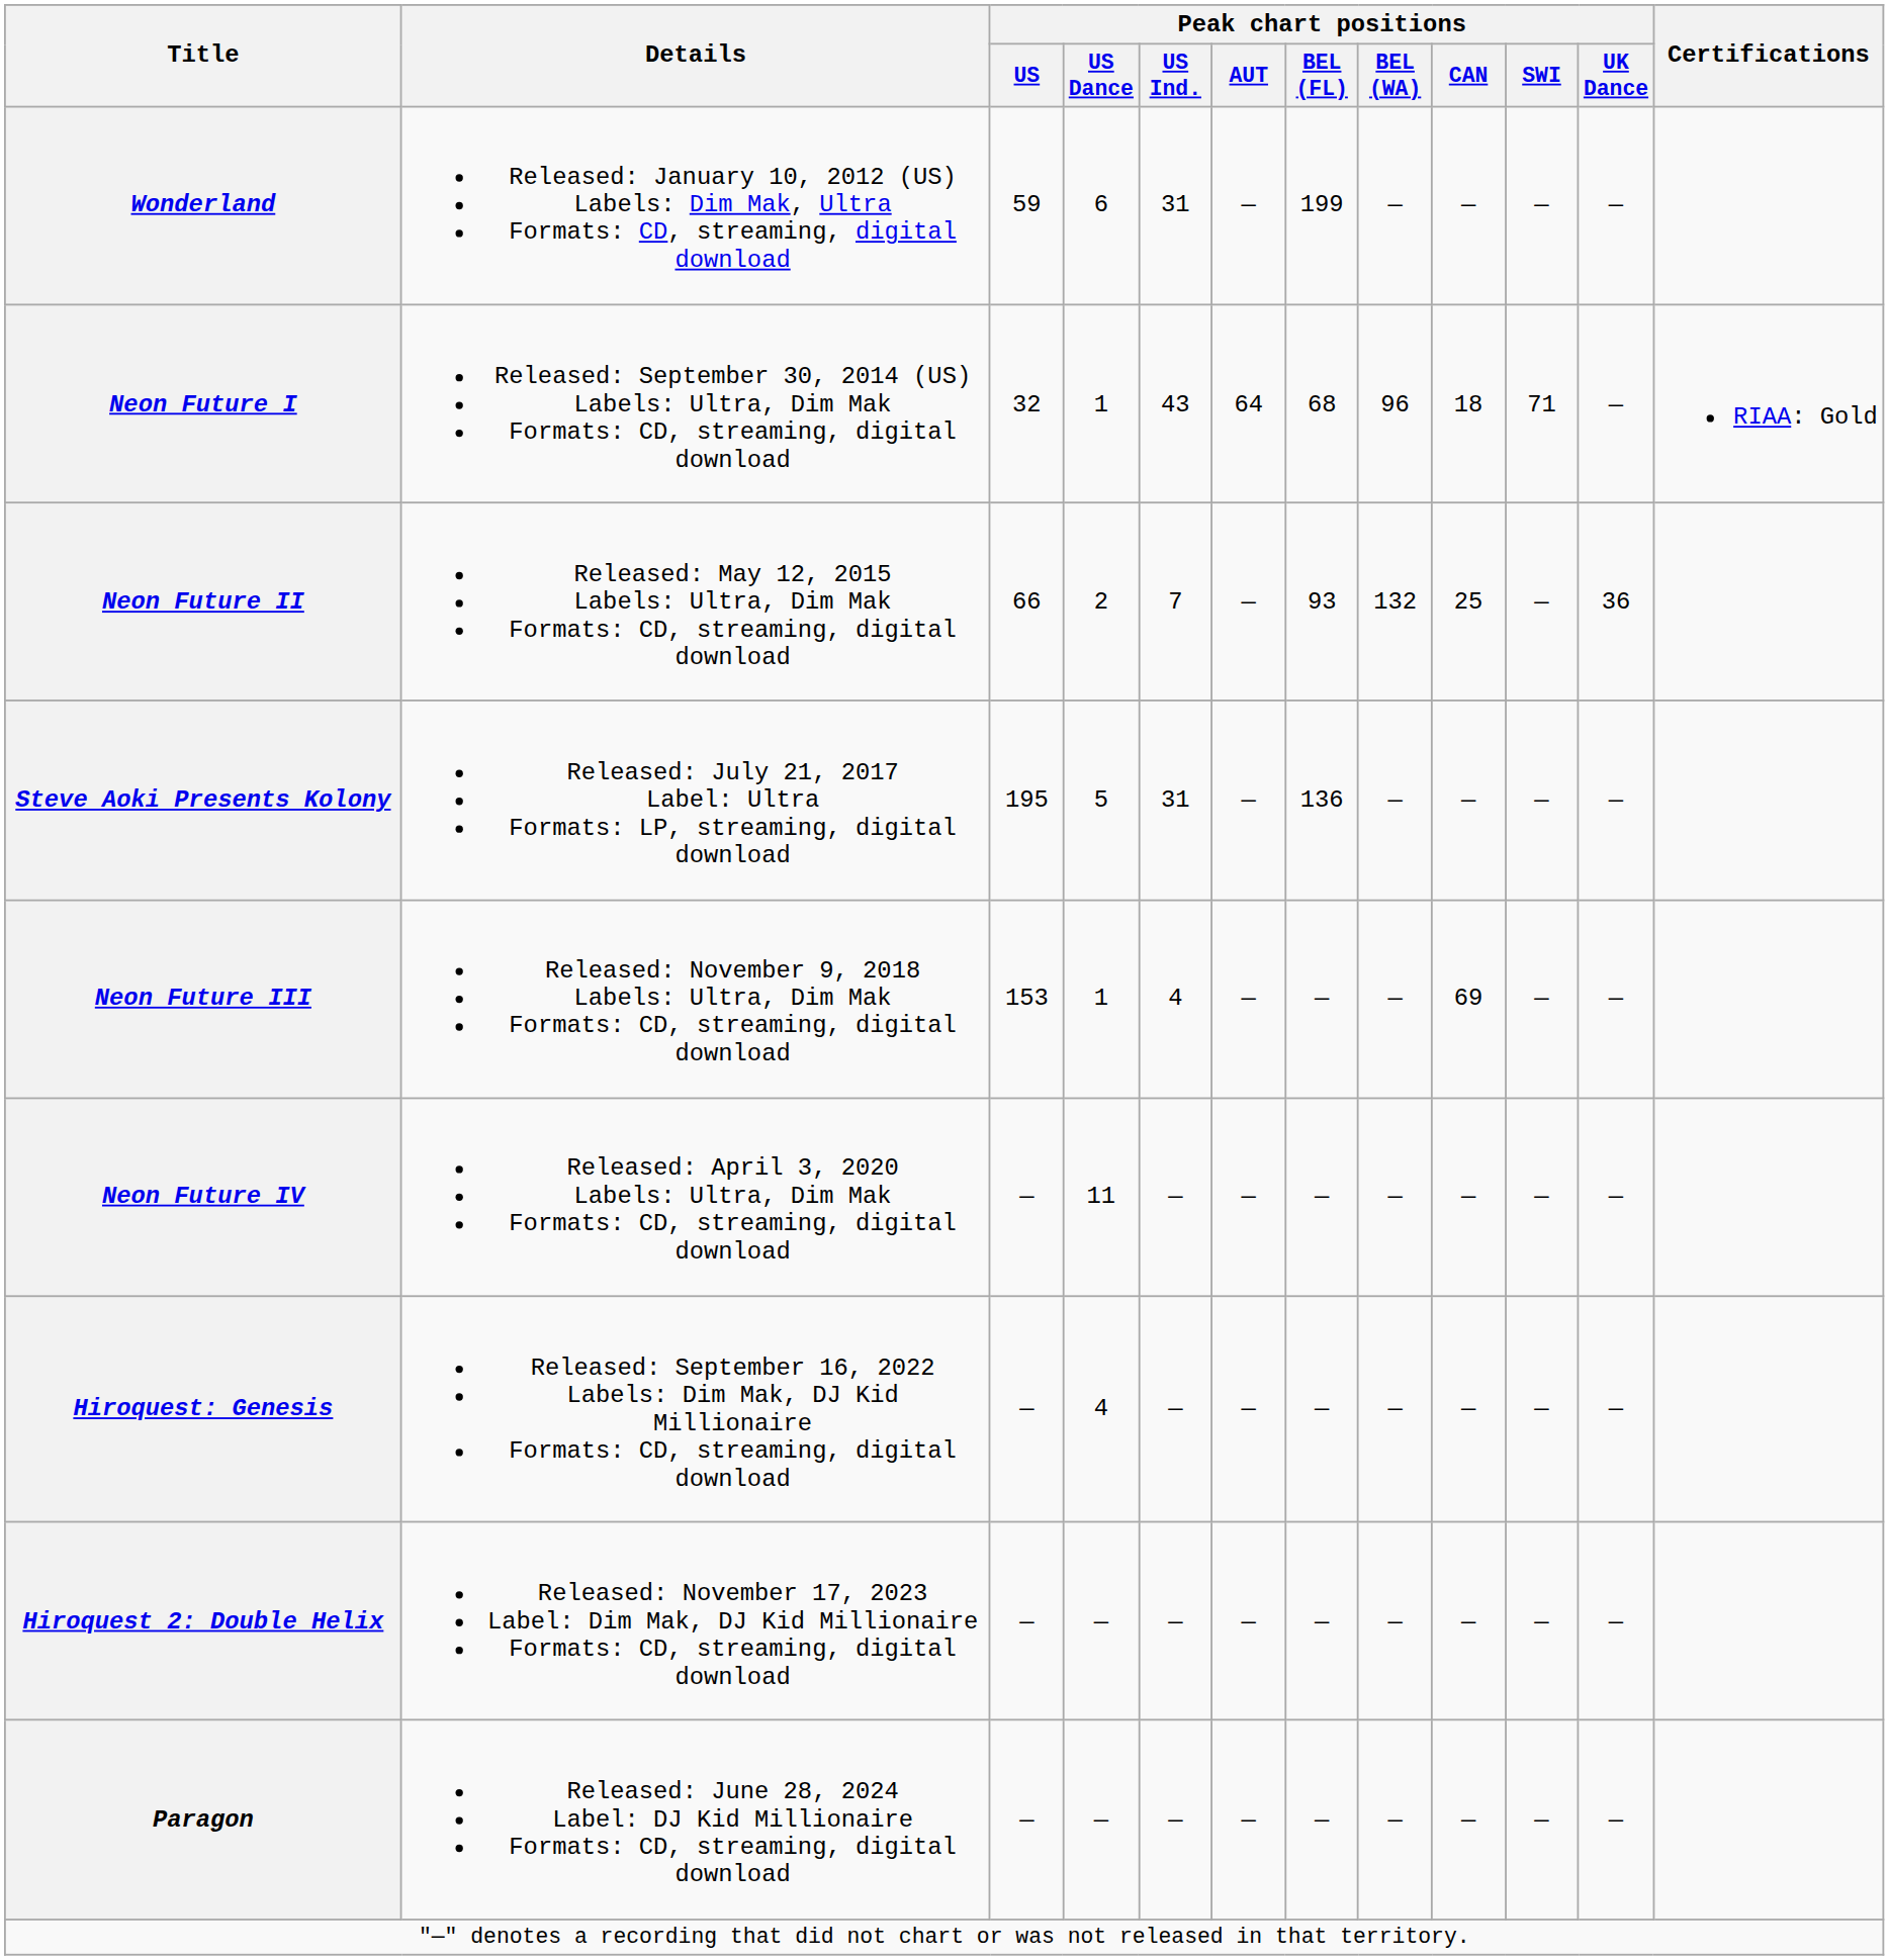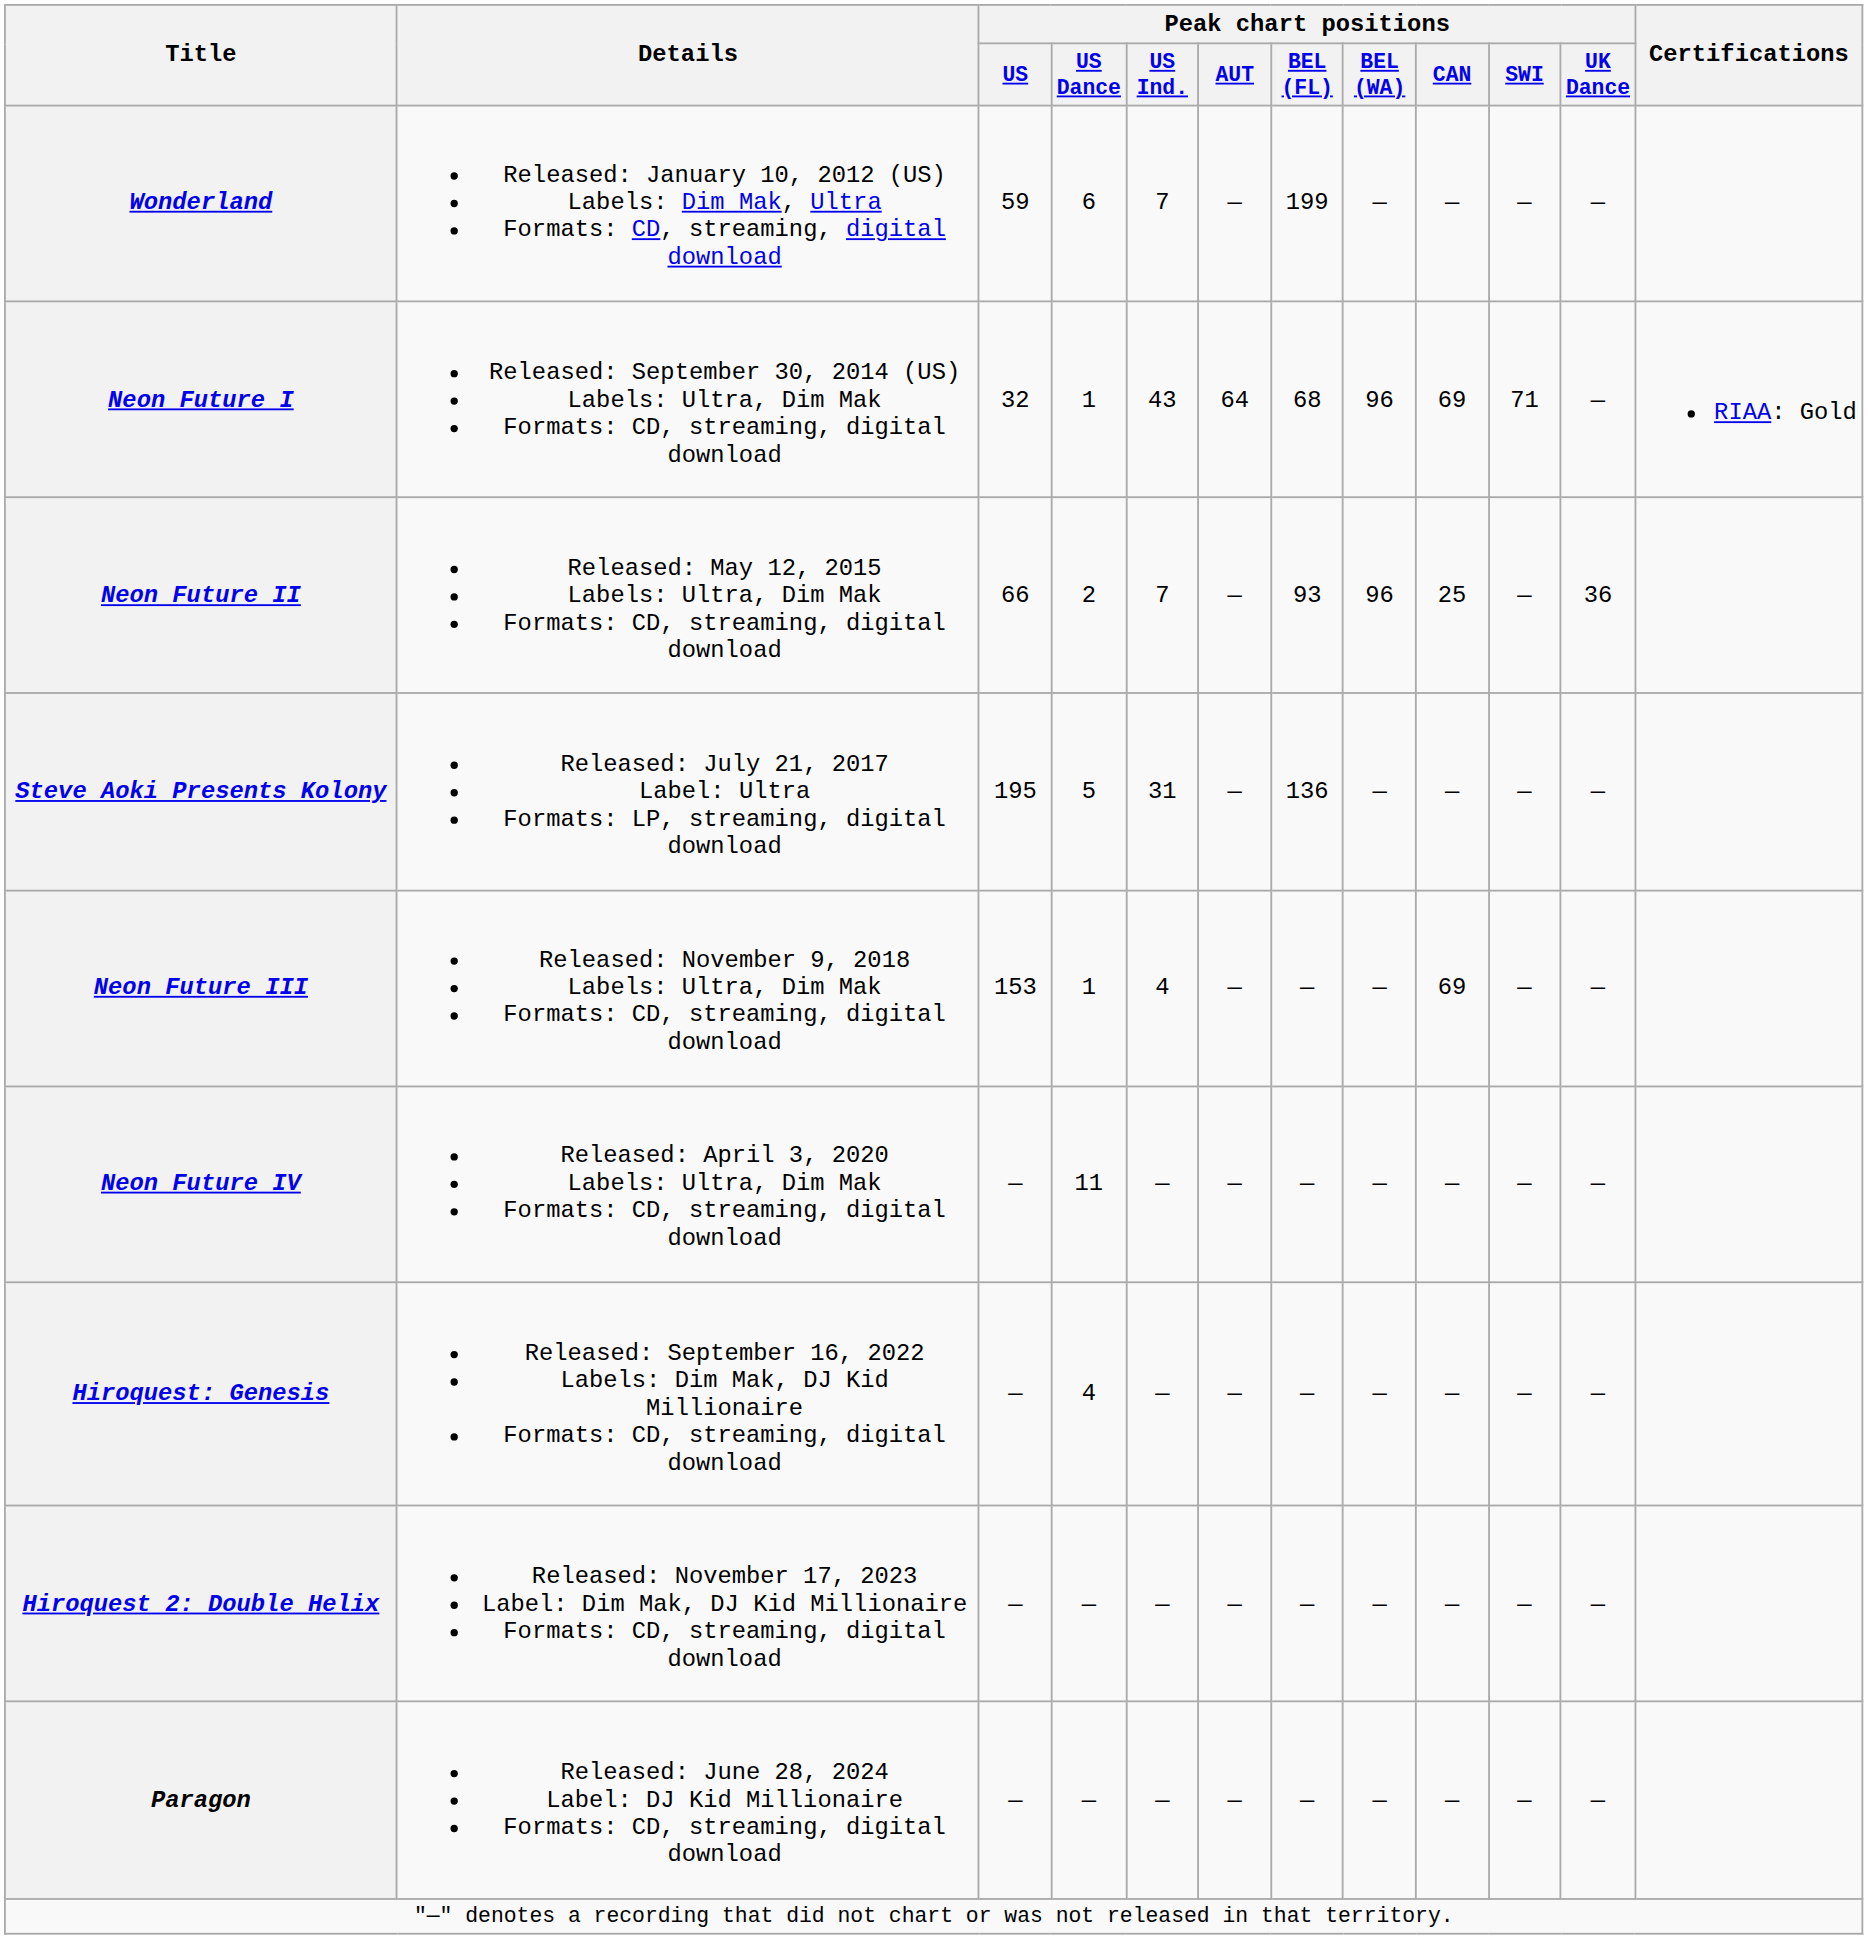Wonderland | Peak chart positions / US Ind.: 31 -> 7
Neon Future I | Peak chart positions / CAN: 18 -> 69
Neon Future II | Peak chart positions / BEL (WA): 132 -> 96
